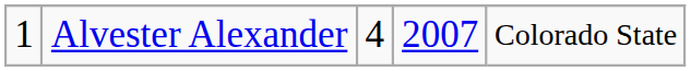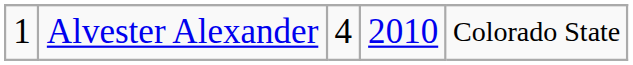Alvester Alexander | column 4: 2007 -> 2010
